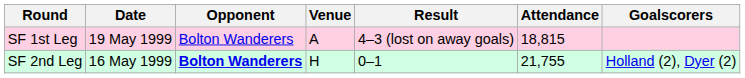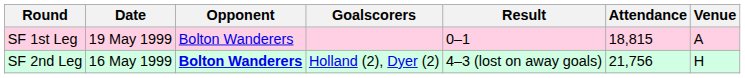columns swapped: Venue <-> Goalscorers
SF 1st Leg | Result: 4–3 (lost on away goals) -> 0–1
SF 2nd Leg | Result: 0–1 -> 4–3 (lost on away goals)
SF 2nd Leg | Attendance: 21,755 -> 21,756
